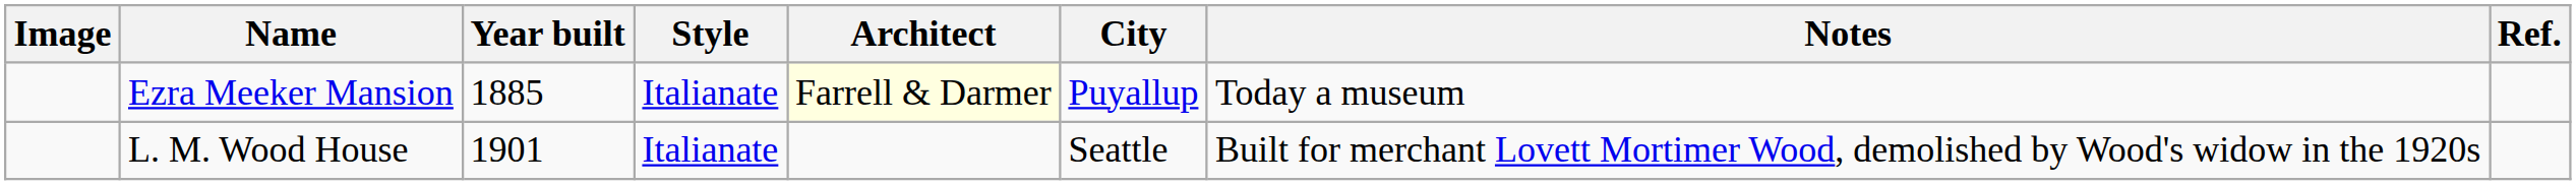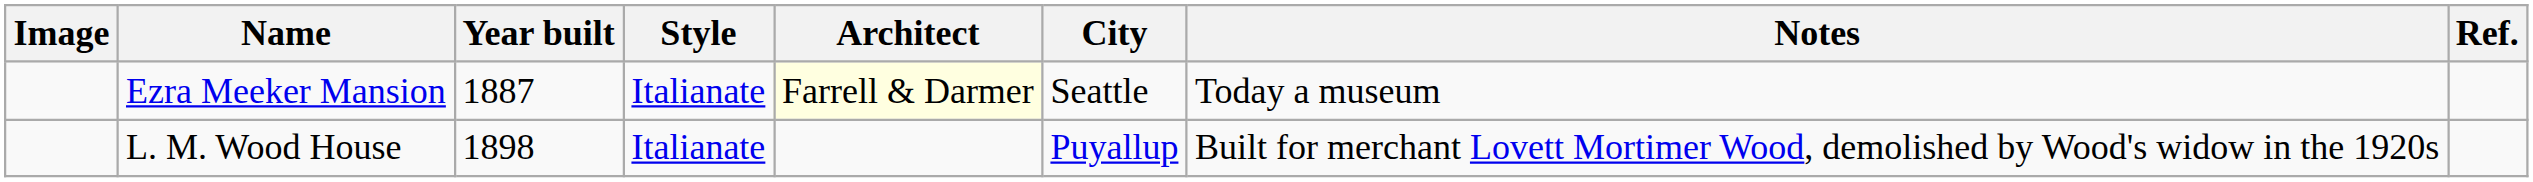Ezra Meeker Mansion | Year built: 1885 -> 1887
Ezra Meeker Mansion | City: Puyallup -> Seattle
L. M. Wood House | Year built: 1901 -> 1898
L. M. Wood House | City: Seattle -> Puyallup
